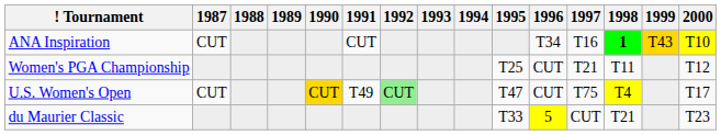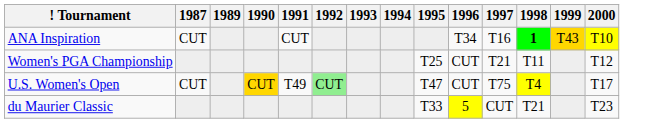- column: 1988
